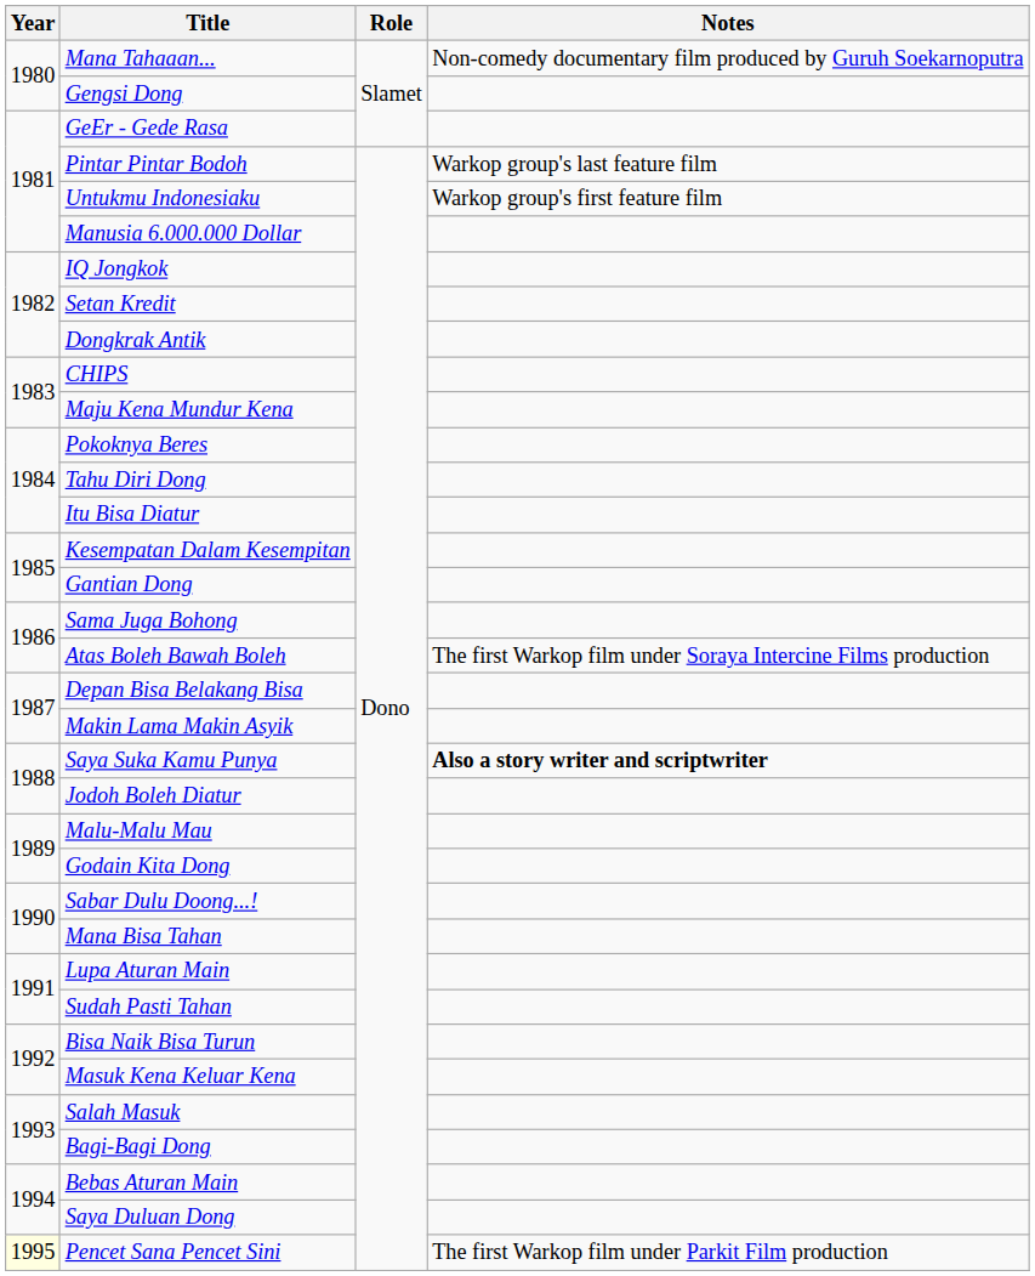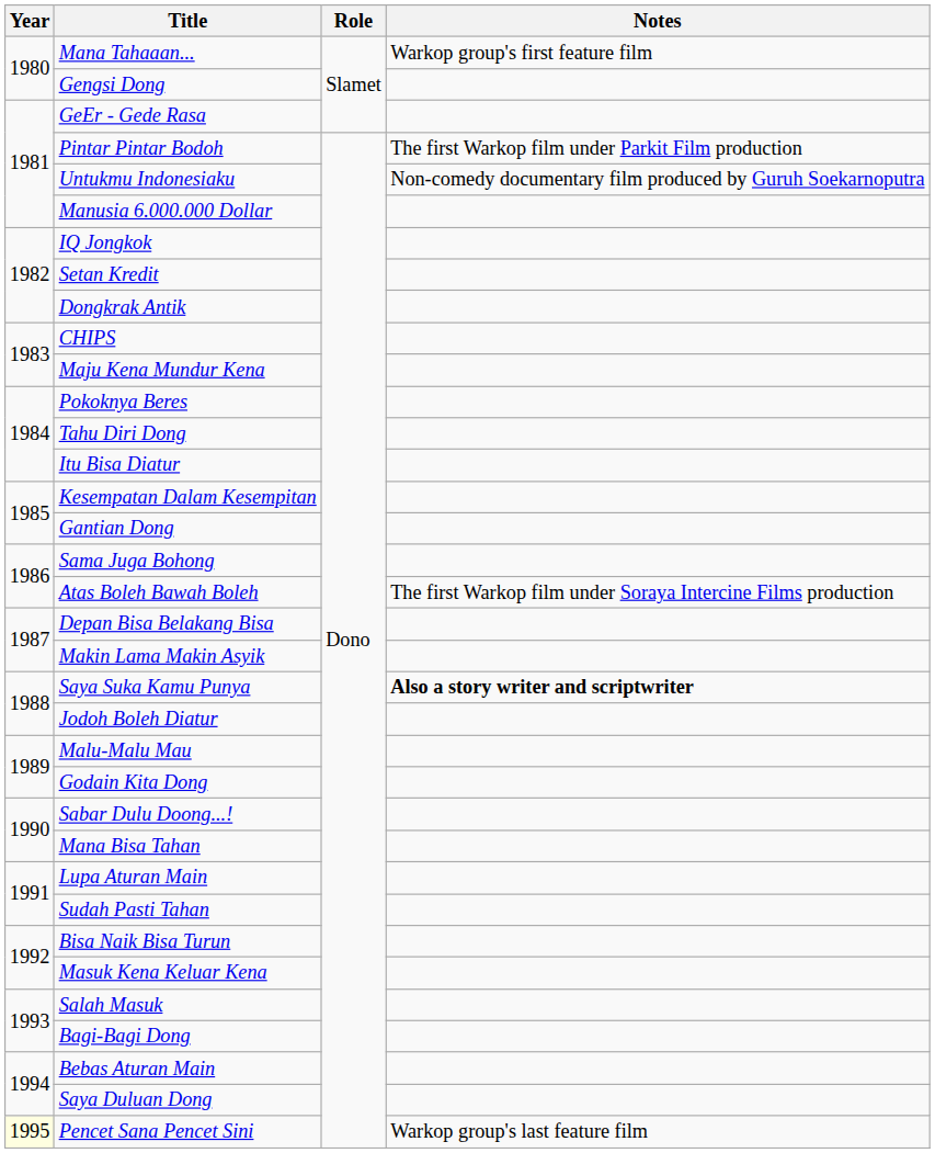Mana Tahaaan... | Notes: Non-comedy documentary film produced by Guruh Soekarnoputra -> Warkop group's first feature film
Pintar Pintar Bodoh | Notes: Warkop group's last feature film -> The first Warkop film under Parkit Film production
Untukmu Indonesiaku | Notes: Warkop group's first feature film -> Non-comedy documentary film produced by Guruh Soekarnoputra
Pencet Sana Pencet Sini | Notes: The first Warkop film under Parkit Film production -> Warkop group's last feature film
